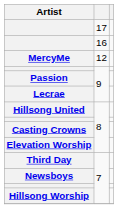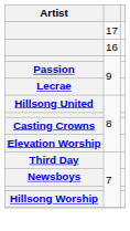- row: MercyMe | 12
